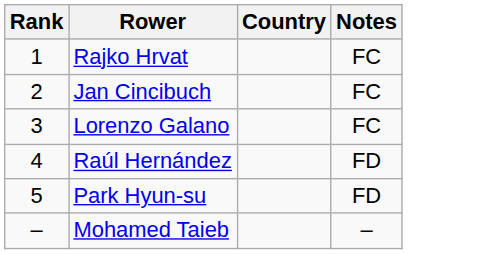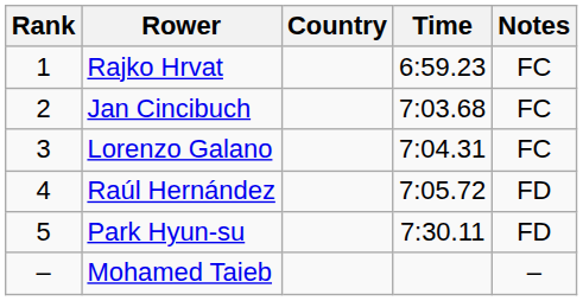+ column: Time | 6:59.23 | 7:03.68 | 7:04.31 | 7:05.72 | 7:30.11
